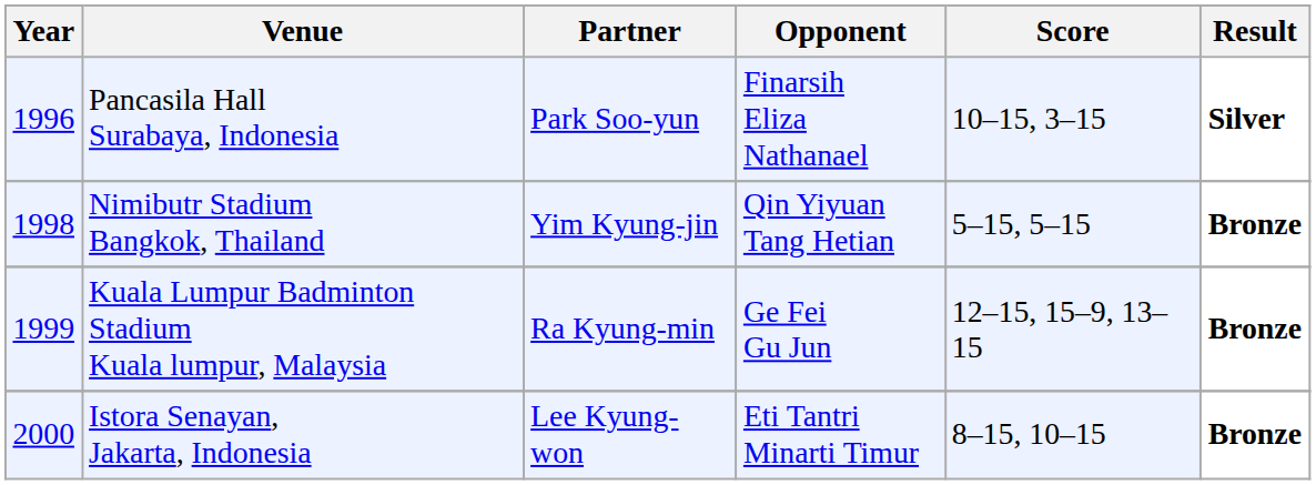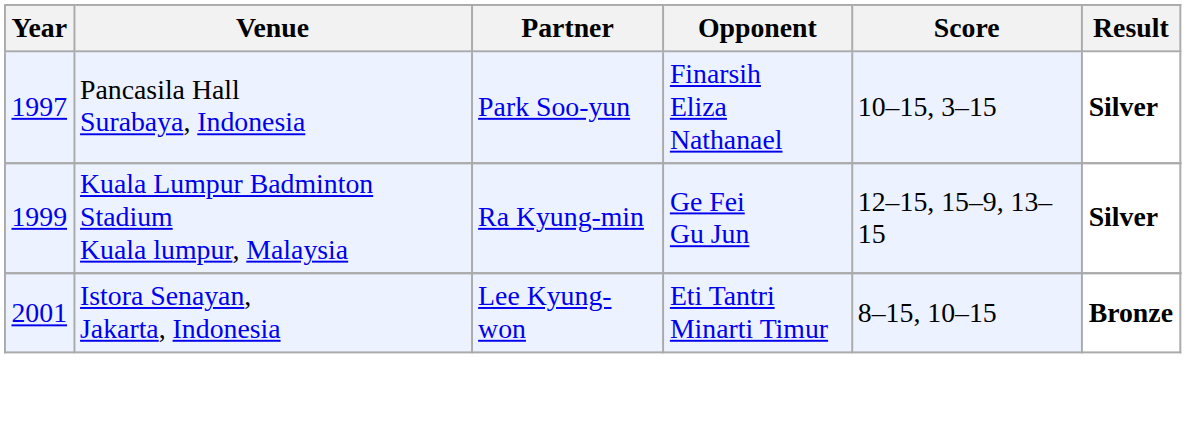Pancasila Hall Surabaya, Indonesia | Year: 1996 -> 1997
- row: 1998 | Nimibutr Stadium Bangkok, Thailand | Yim Kyung-jin | Qin Yiyuan Tang Hetian | 5–15, 5–15 | Bronze
Kuala Lumpur Badminton Stadium Kuala lumpur, Malaysia | Result: Bronze -> Silver
Istora Senayan, Jakarta, Indonesia | Year: 2000 -> 2001
